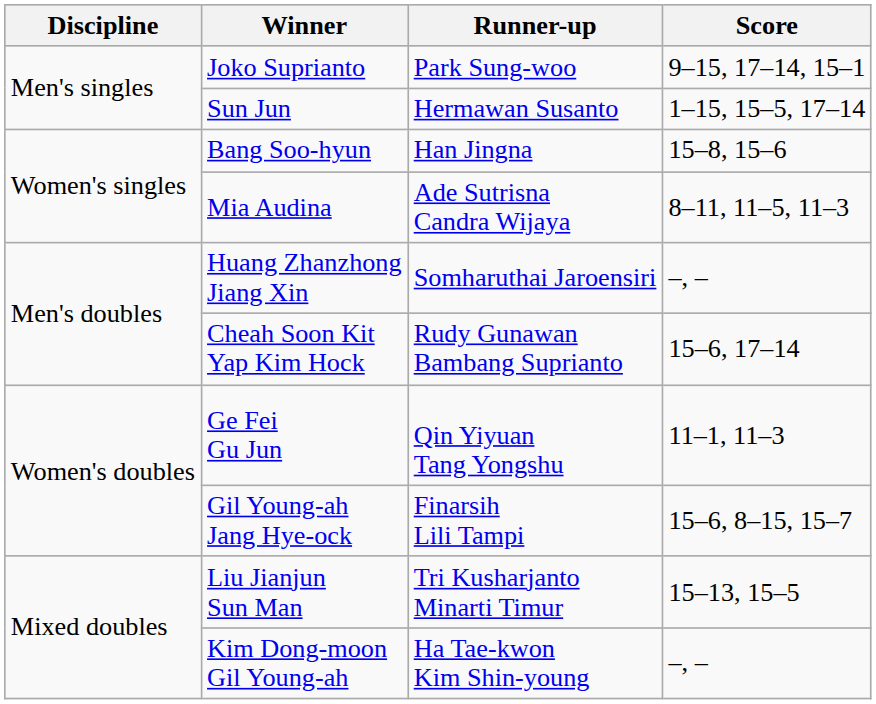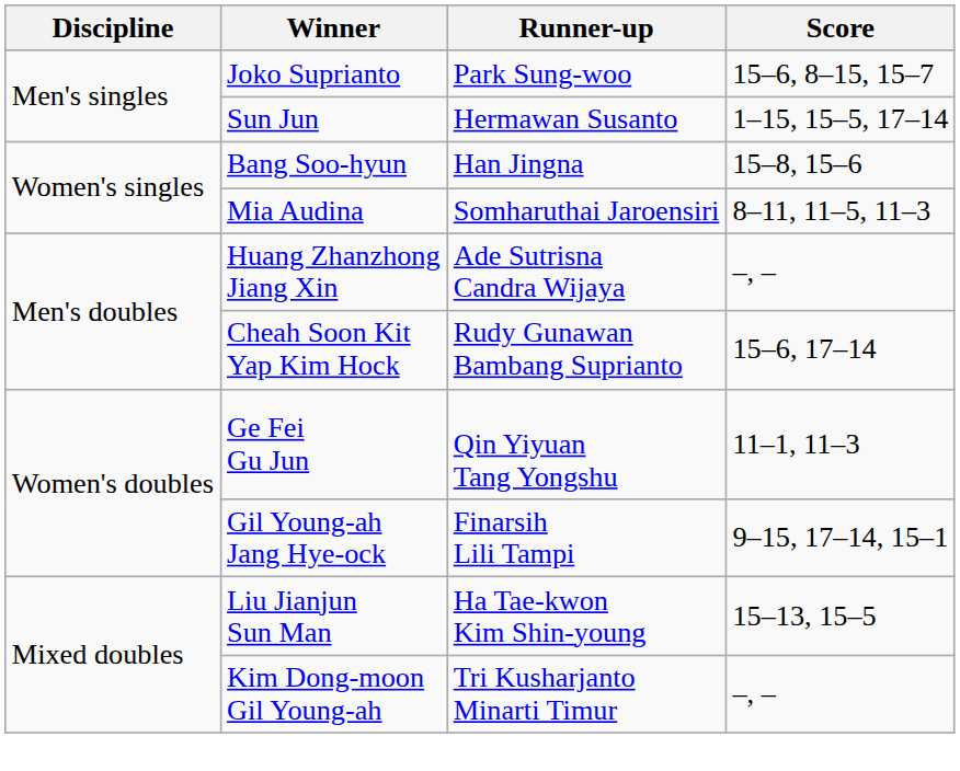Joko Suprianto | Score: 9–15, 17–14, 15–1 -> 15–6, 8–15, 15–7
Mia Audina | Runner-up: Ade Sutrisna Candra Wijaya -> Somharuthai Jaroensiri
Huang Zhanzhong Jiang Xin | Runner-up: Somharuthai Jaroensiri -> Ade Sutrisna Candra Wijaya
Gil Young-ah Jang Hye-ock | Score: 15–6, 8–15, 15–7 -> 9–15, 17–14, 15–1
Liu Jianjun Sun Man | Runner-up: Tri Kusharjanto Minarti Timur -> Ha Tae-kwon Kim Shin-young
Kim Dong-moon Gil Young-ah | Runner-up: Ha Tae-kwon Kim Shin-young -> Tri Kusharjanto Minarti Timur
